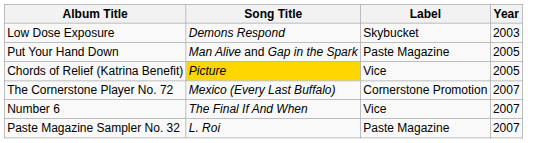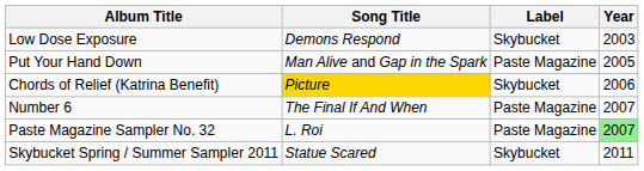Chords of Relief (Katrina Benefit) | Label: Vice -> Skybucket
Chords of Relief (Katrina Benefit) | Year: 2005 -> 2006
- row: The Cornerstone Player No. 72 | Mexico (Every Last Buffalo) | Cornerstone Promotion | 2007
Number 6 | Label: Vice -> Paste Magazine
Paste Magazine Sampler No. 32 | Year: no background -> lightgreen background
+ row: Skybucket Spring / Summer Sampler 2011 | Statue Scared | Skybucket | 2011
